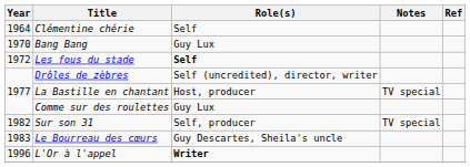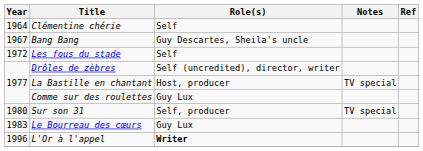Bang Bang | Year: 1970 -> 1967
Bang Bang | Role(s): Guy Lux -> Guy Descartes, Sheila's uncle
Les fous du stade | Role(s): bold -> normal
Sur son 31 | Year: 1982 -> 1980
Le Bourreau des cœurs | Role(s): Guy Descartes, Sheila's uncle -> Guy Lux
